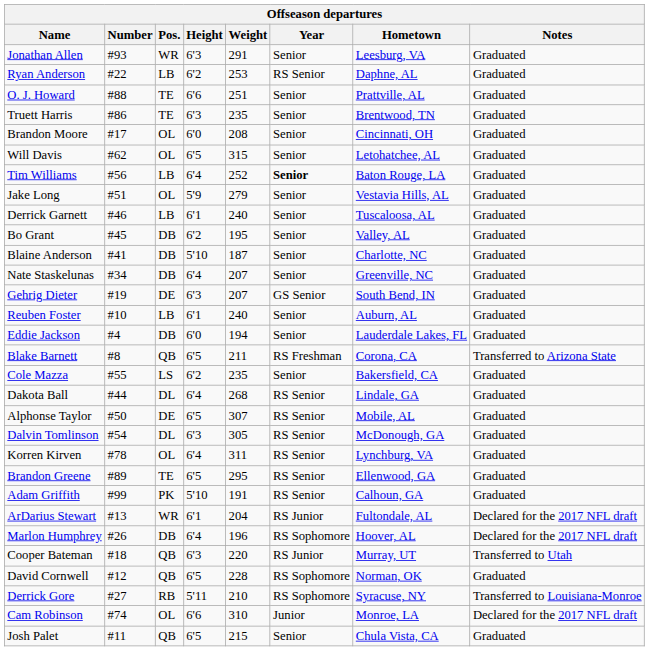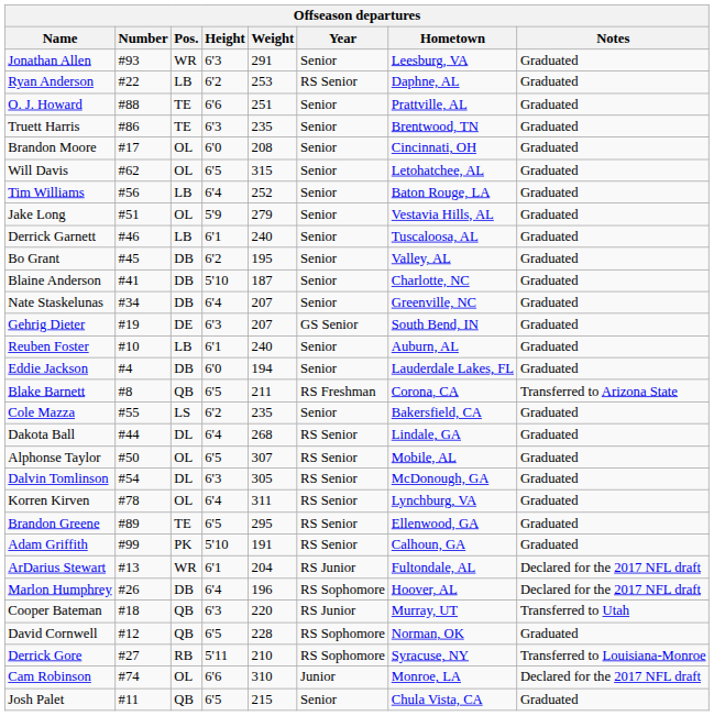Tim Williams | Year: bold -> normal
Alphonse Taylor | Pos.: DE -> OL
